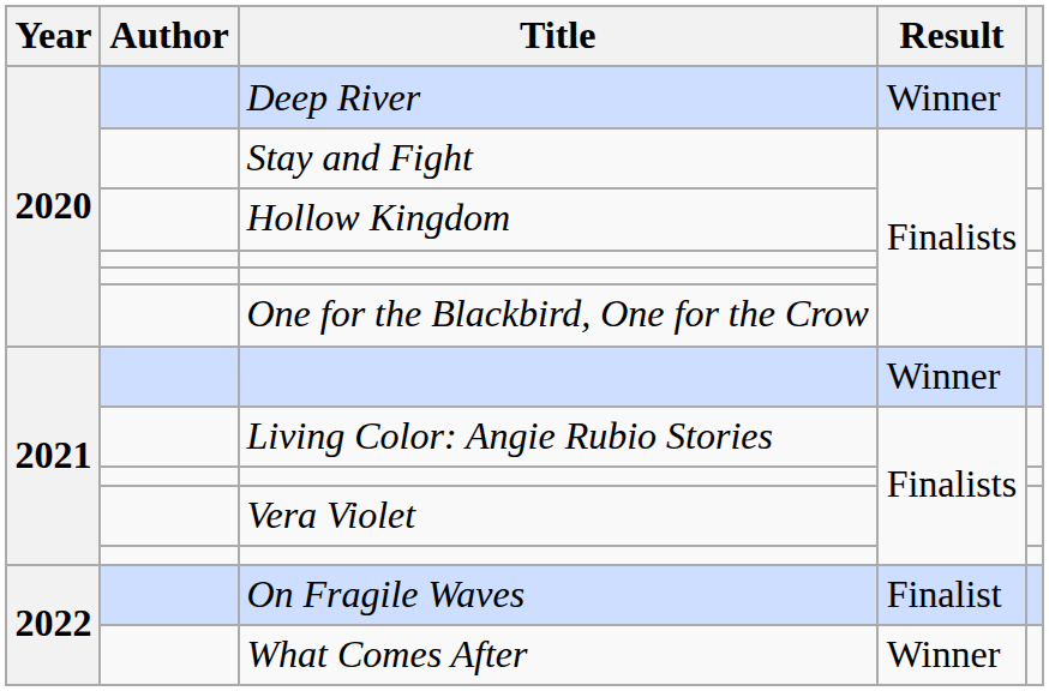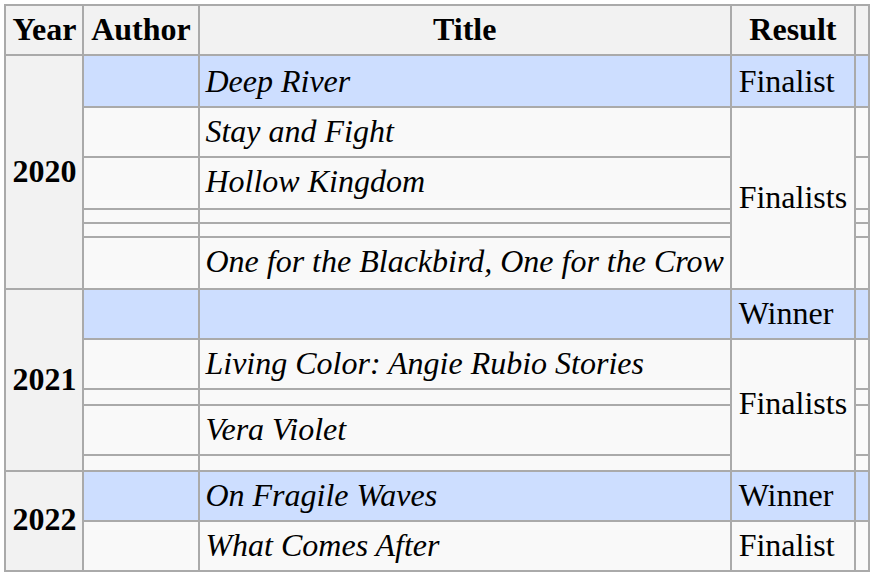Deep River | Result: Winner -> Finalist
On Fragile Waves | Result: Finalist -> Winner
What Comes After | Result: Winner -> Finalist
